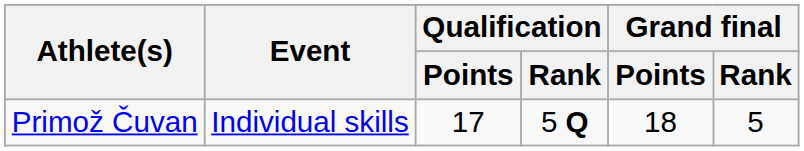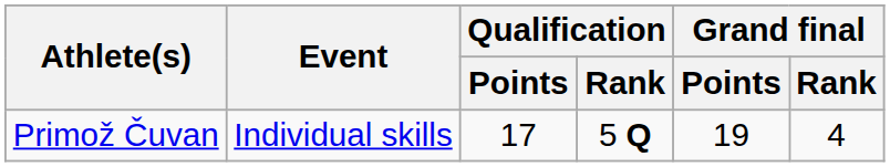Primož Čuvan | Grand final / Points: 18 -> 19
Primož Čuvan | Grand final / Rank: 5 -> 4
